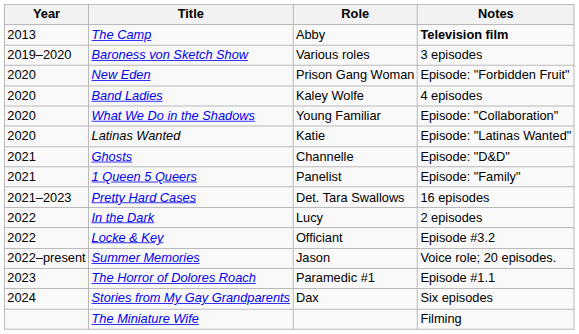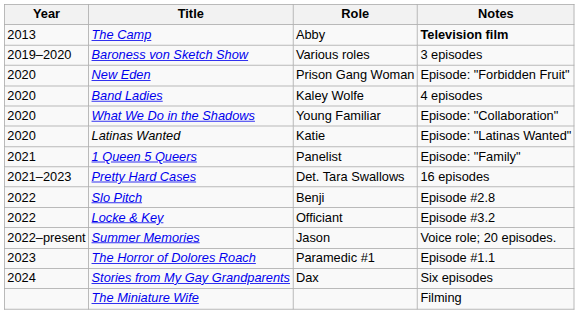- row: 2021 | Ghosts | Channelle | Episode: "D&D"
+ row: 2022 | Slo Pitch | Benji | Episode #2.8
- row: 2022 | In the Dark | Lucy | 2 episodes
